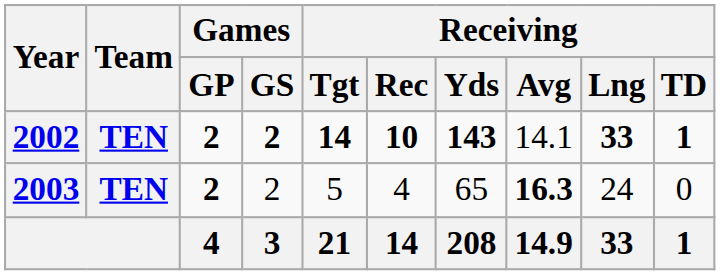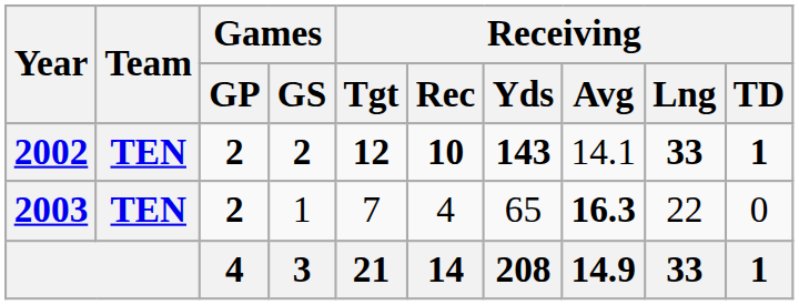2002 | Receiving / Tgt: 14 -> 12
2003 | Games / GS: 2 -> 1
2003 | Receiving / Tgt: 5 -> 7
2003 | Receiving / Lng: 24 -> 22
